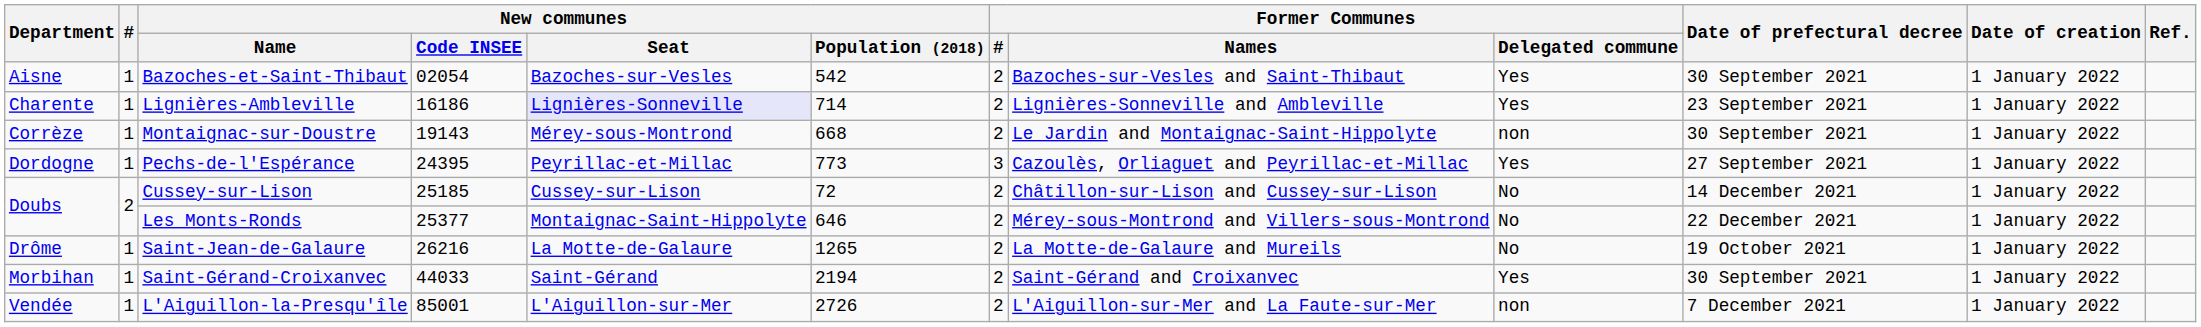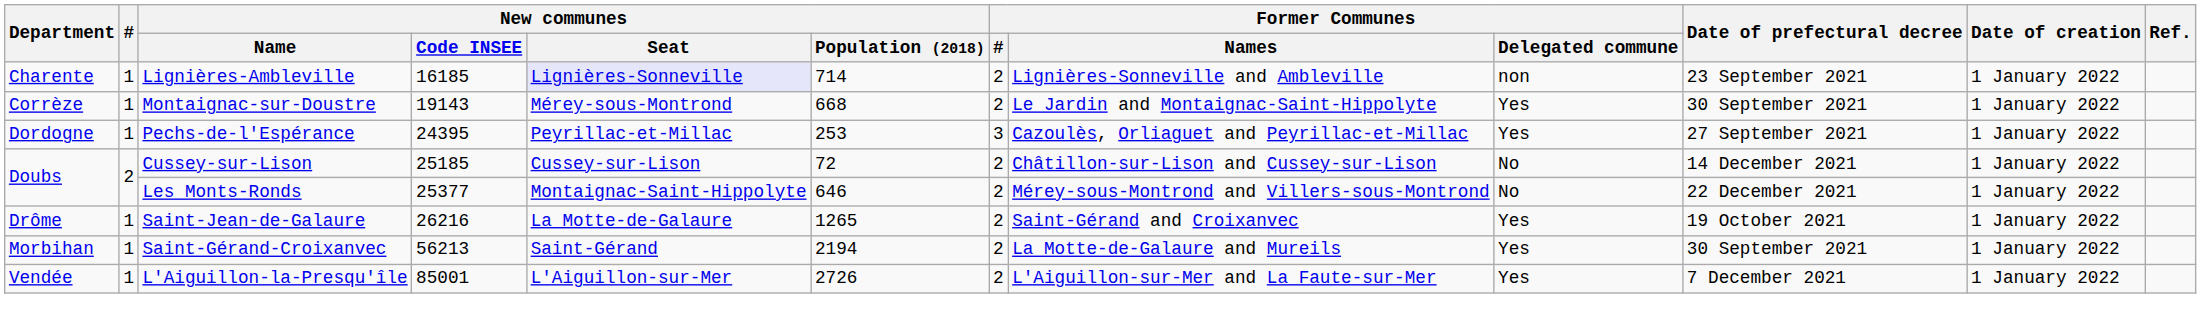- row: Aisne | 1 | Bazoches-et-Saint-Thibaut | 02054 | Bazoches-sur-Vesles | 542 | 2 | Bazoches-sur-Vesles and Saint-Thibaut | Yes | 30 September 2021 | 1 January 2022
Lignières-Ambleville | New communes / Code INSEE: 16186 -> 16185
Lignières-Ambleville | Former Communes / Delegated commune: Yes -> non
Montaignac-sur-Doustre | Former Communes / Delegated commune: non -> Yes
Pechs-de-l'Espérance | New communes / Population (2018): 773 -> 253
Saint-Jean-de-Galaure | Former Communes / Names: La Motte-de-Galaure and Mureils -> Saint-Gérand and Croixanvec
Saint-Jean-de-Galaure | Former Communes / Delegated commune: No -> Yes
Saint-Gérand-Croixanvec | New communes / Code INSEE: 44033 -> 56213
Saint-Gérand-Croixanvec | Former Communes / Names: Saint-Gérand and Croixanvec -> La Motte-de-Galaure and Mureils
L'Aiguillon-la-Presqu'île | Former Communes / Delegated commune: non -> Yes
